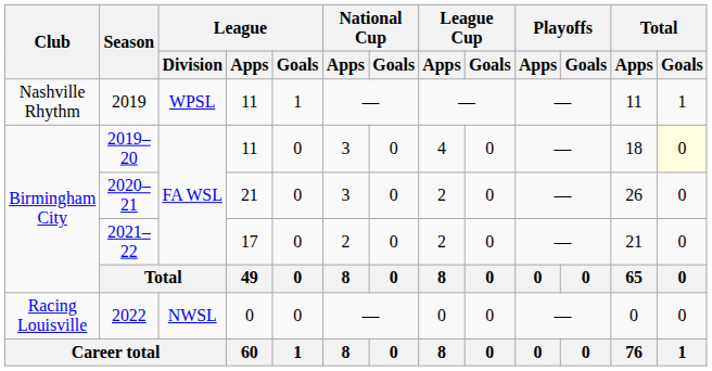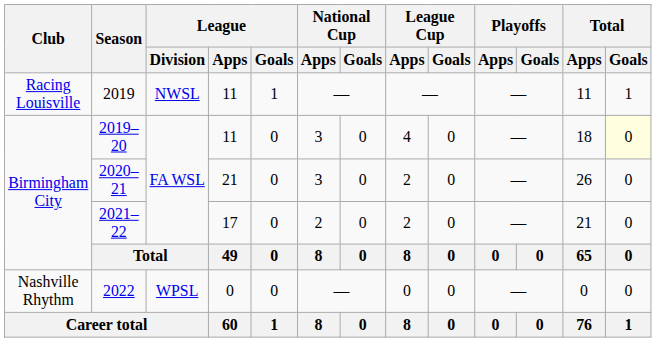2019 | Club: Nashville Rhythm -> Racing Louisville
2019 | League / Division: WPSL -> NWSL
2022 | Club: Racing Louisville -> Nashville Rhythm
2022 | League / Division: NWSL -> WPSL
